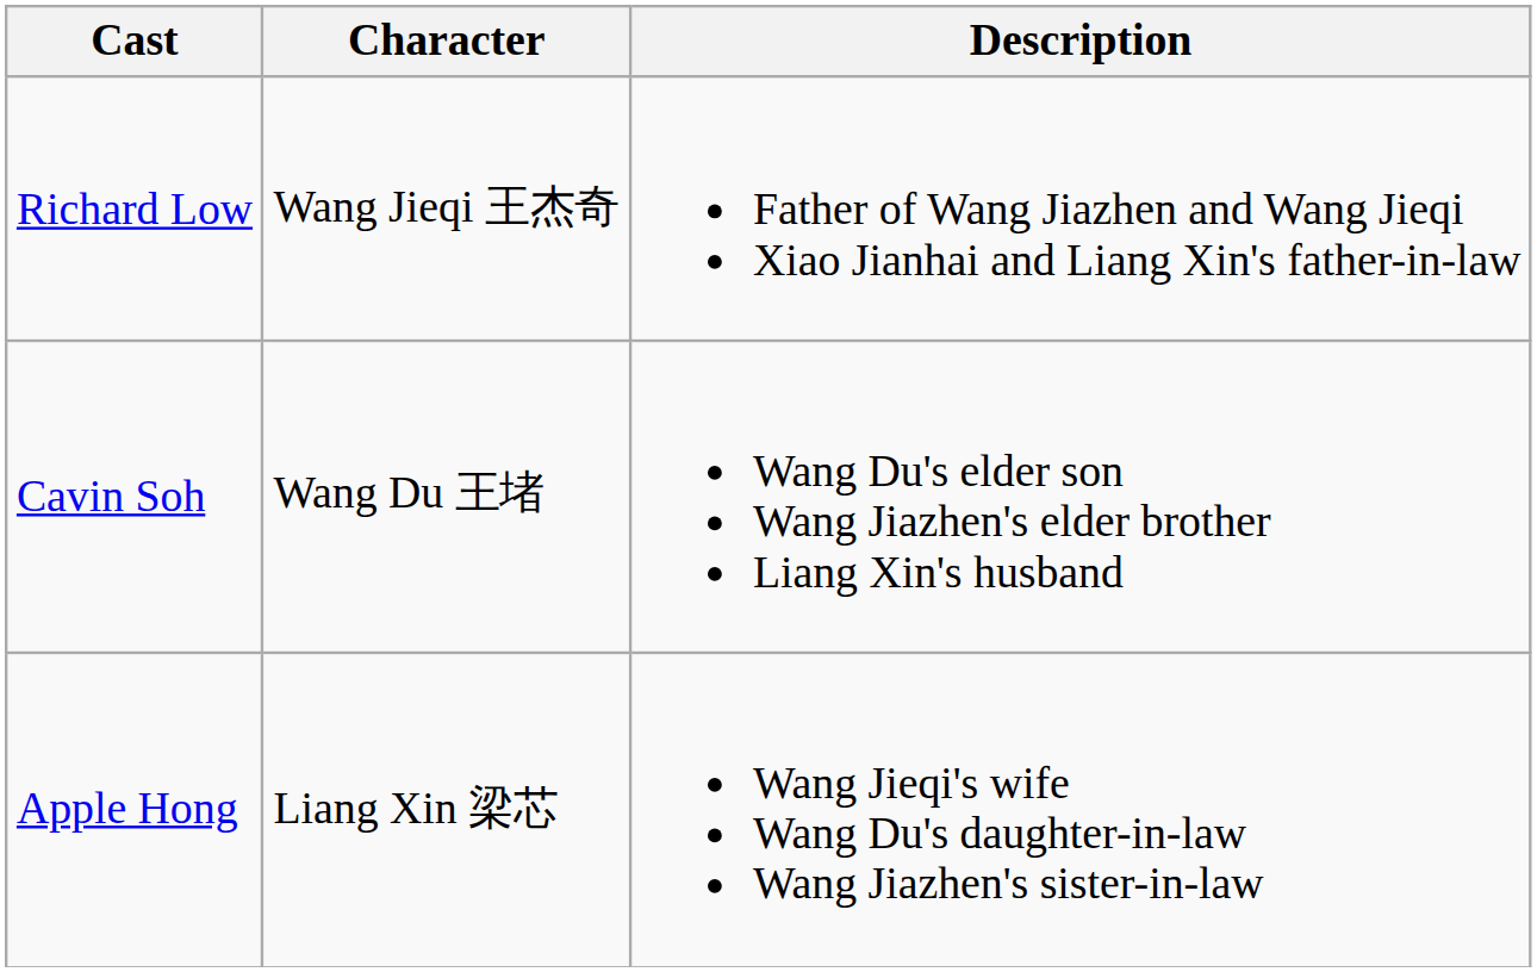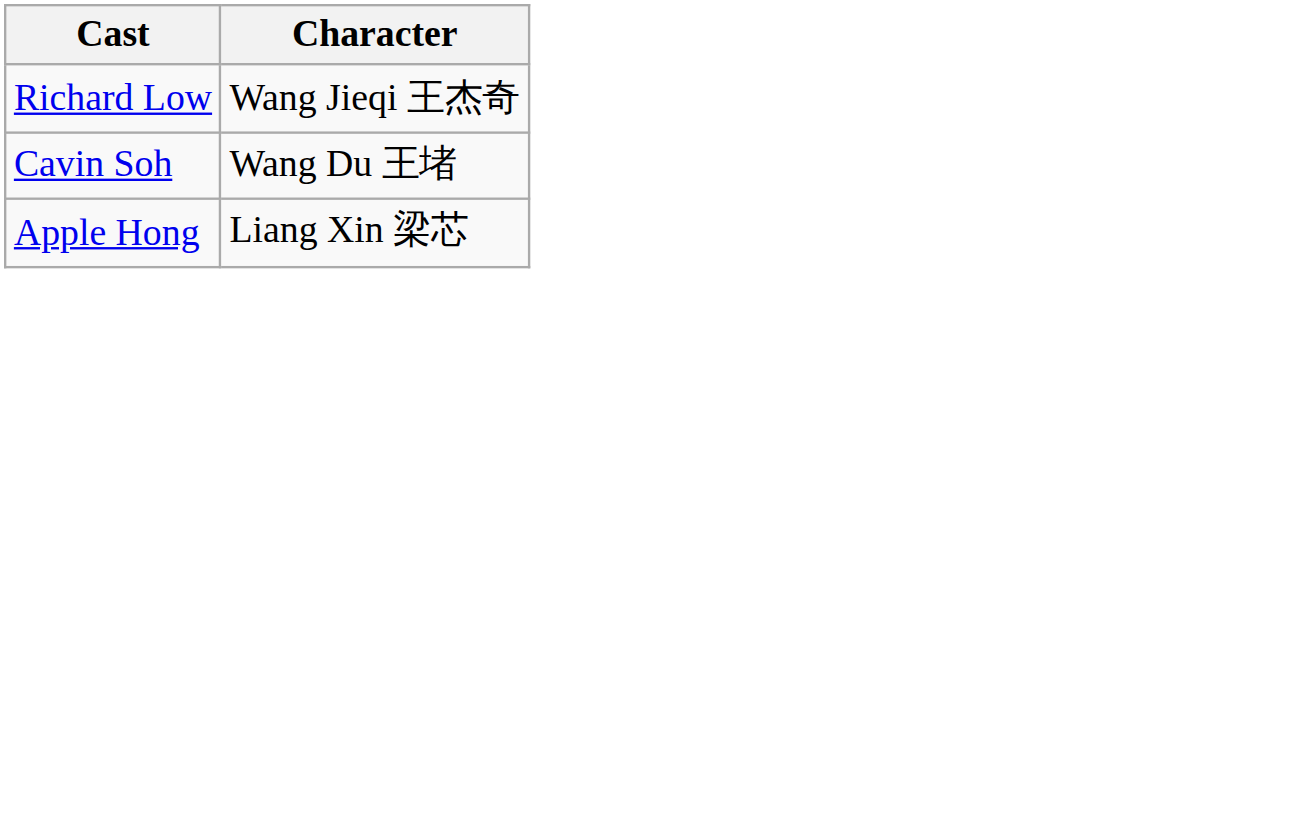- column: Description | Father of Wang Jiazhen and Wang Jieqi Xiao Jianhai and Liang Xin's father-in-law | Wang Du's elder son Wang Jiazhen's elder brother Liang Xin's husband | Wang Jieqi's wife Wang Du's daughter-in-law Wang Jiazhen's sister-in-law
